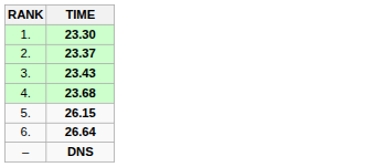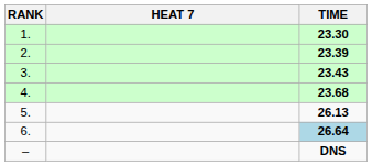+ column: HEAT 7
2. | TIME: 23.37 -> 23.39
5. | TIME: 26.15 -> 26.13
6. | TIME: no background -> lightblue background
